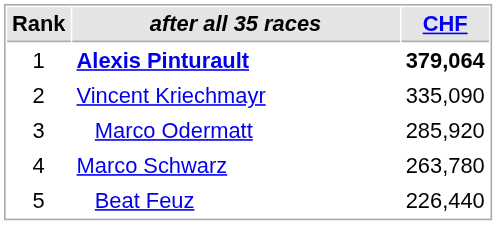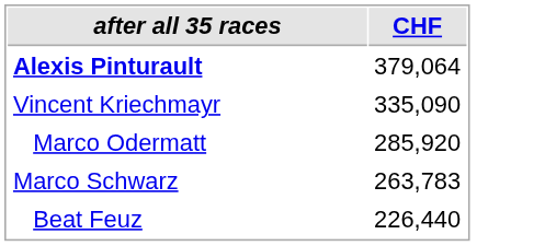- column: Rank | 1 | 2 | 3 | 4 | 5
Alexis Pinturault | CHF: bold -> normal
Marco Schwarz | CHF: 263,780 -> 263,783
